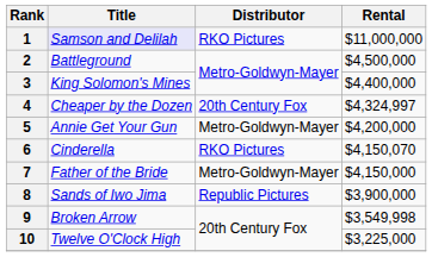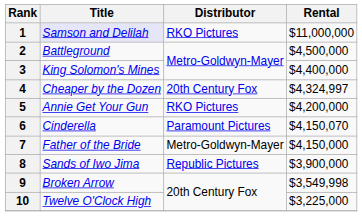5 | Distributor: Metro-Goldwyn-Mayer -> RKO Pictures
6 | Distributor: RKO Pictures -> Paramount Pictures
